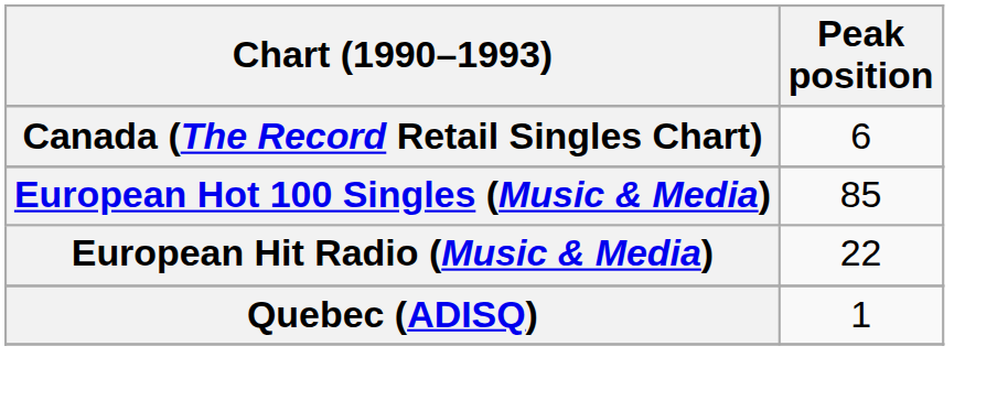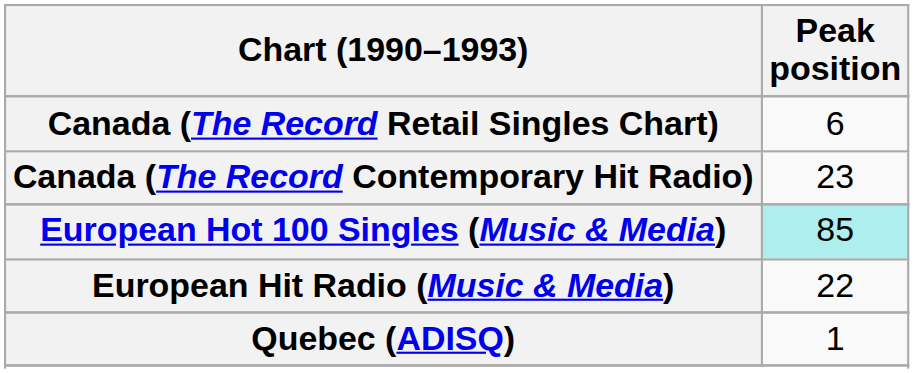+ row: Canada (The Record Contemporary Hit Radio) | 23
European Hot 100 Singles (Music & Media) | Peak position: no background -> paleturquoise background
